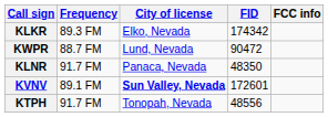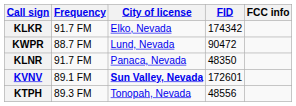KLKR | Frequency: 89.3 FM -> 91.7 FM
KTPH | Frequency: 91.7 FM -> 89.3 FM
